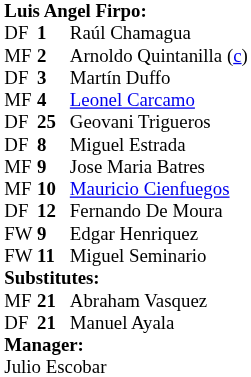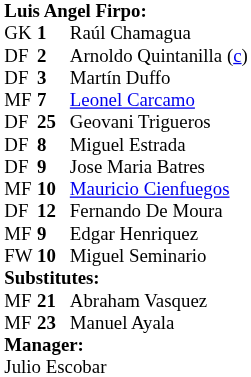Raúl Chamagua | column 1: DF -> GK
Arnoldo Quintanilla (c) | column 1: MF -> DF
Leonel Carcamo | column 2: 4 -> 7
Jose Maria Batres | column 1: MF -> DF
Edgar Henriquez | column 1: FW -> MF
Miguel Seminario | column 2: 11 -> 10
Manuel Ayala | column 1: DF -> MF
Manuel Ayala | column 2: 21 -> 23
